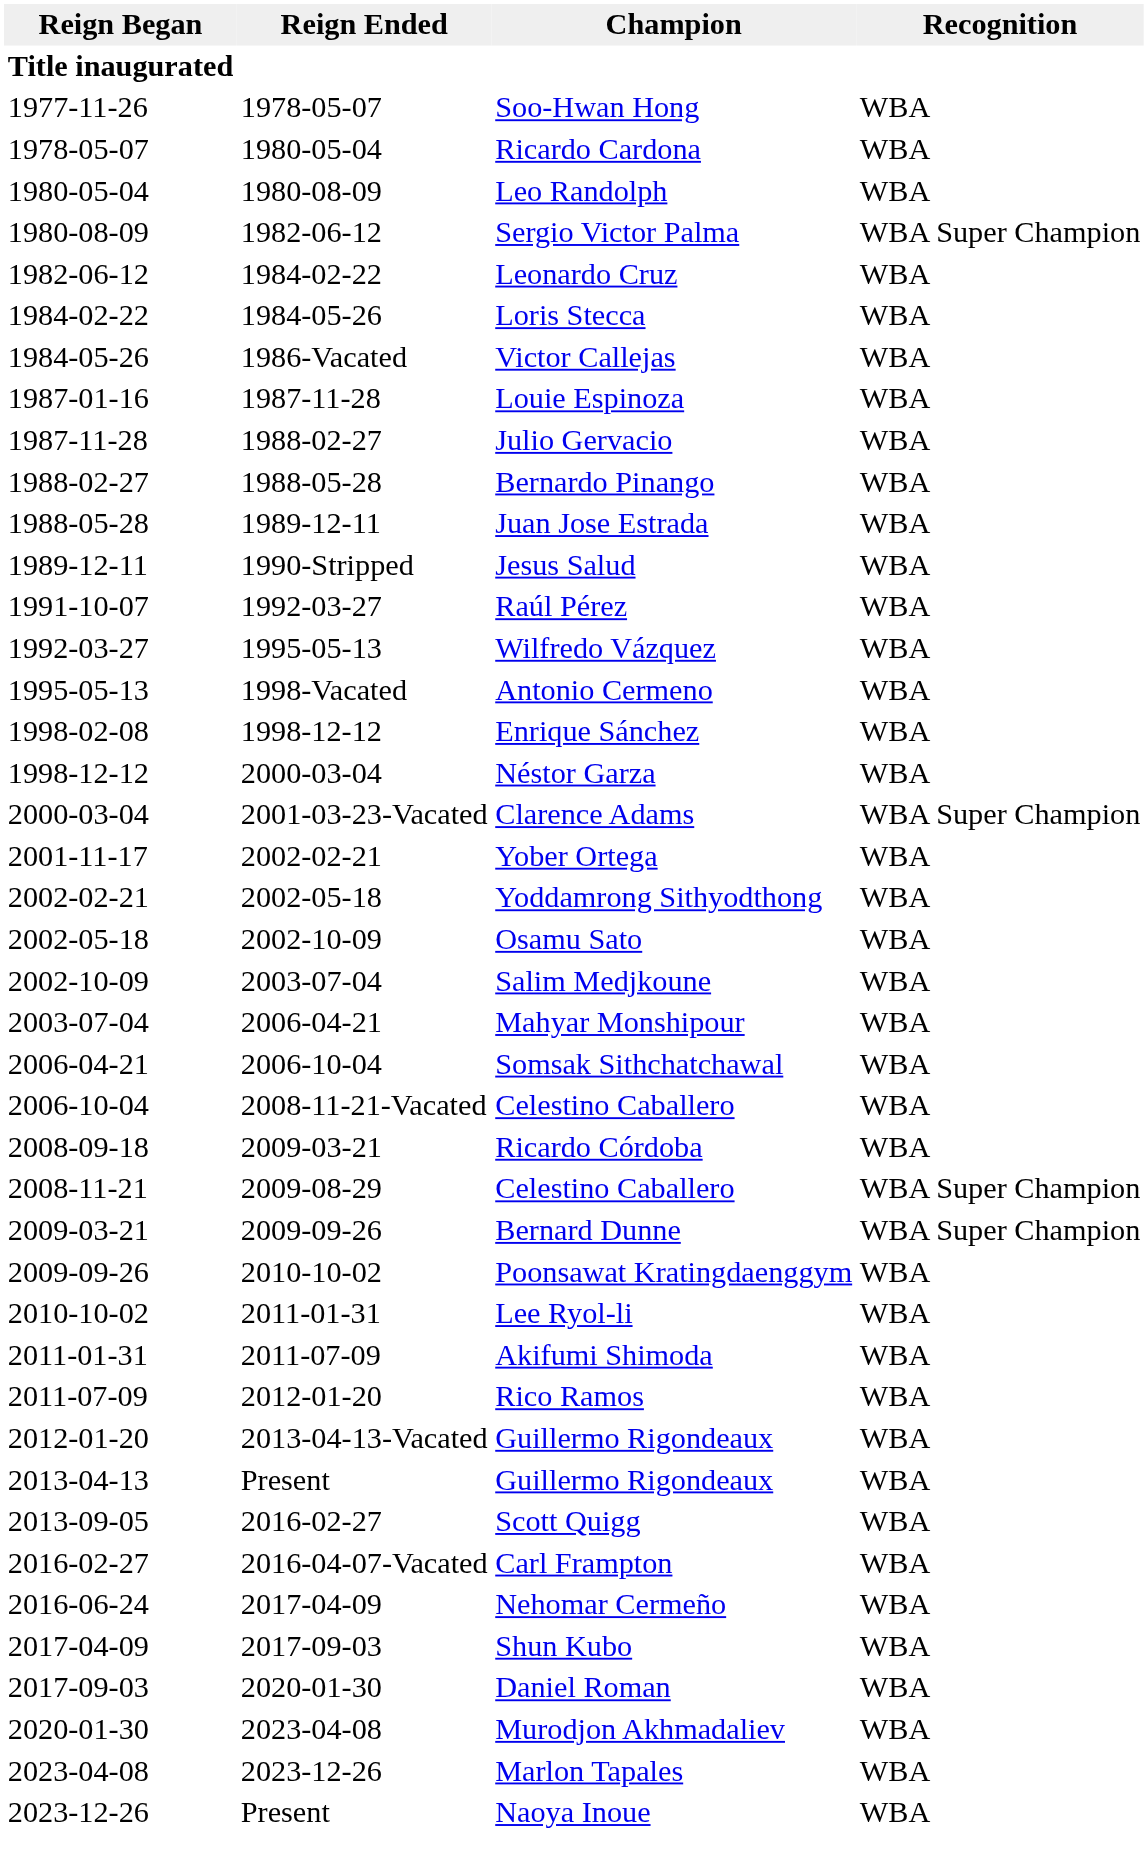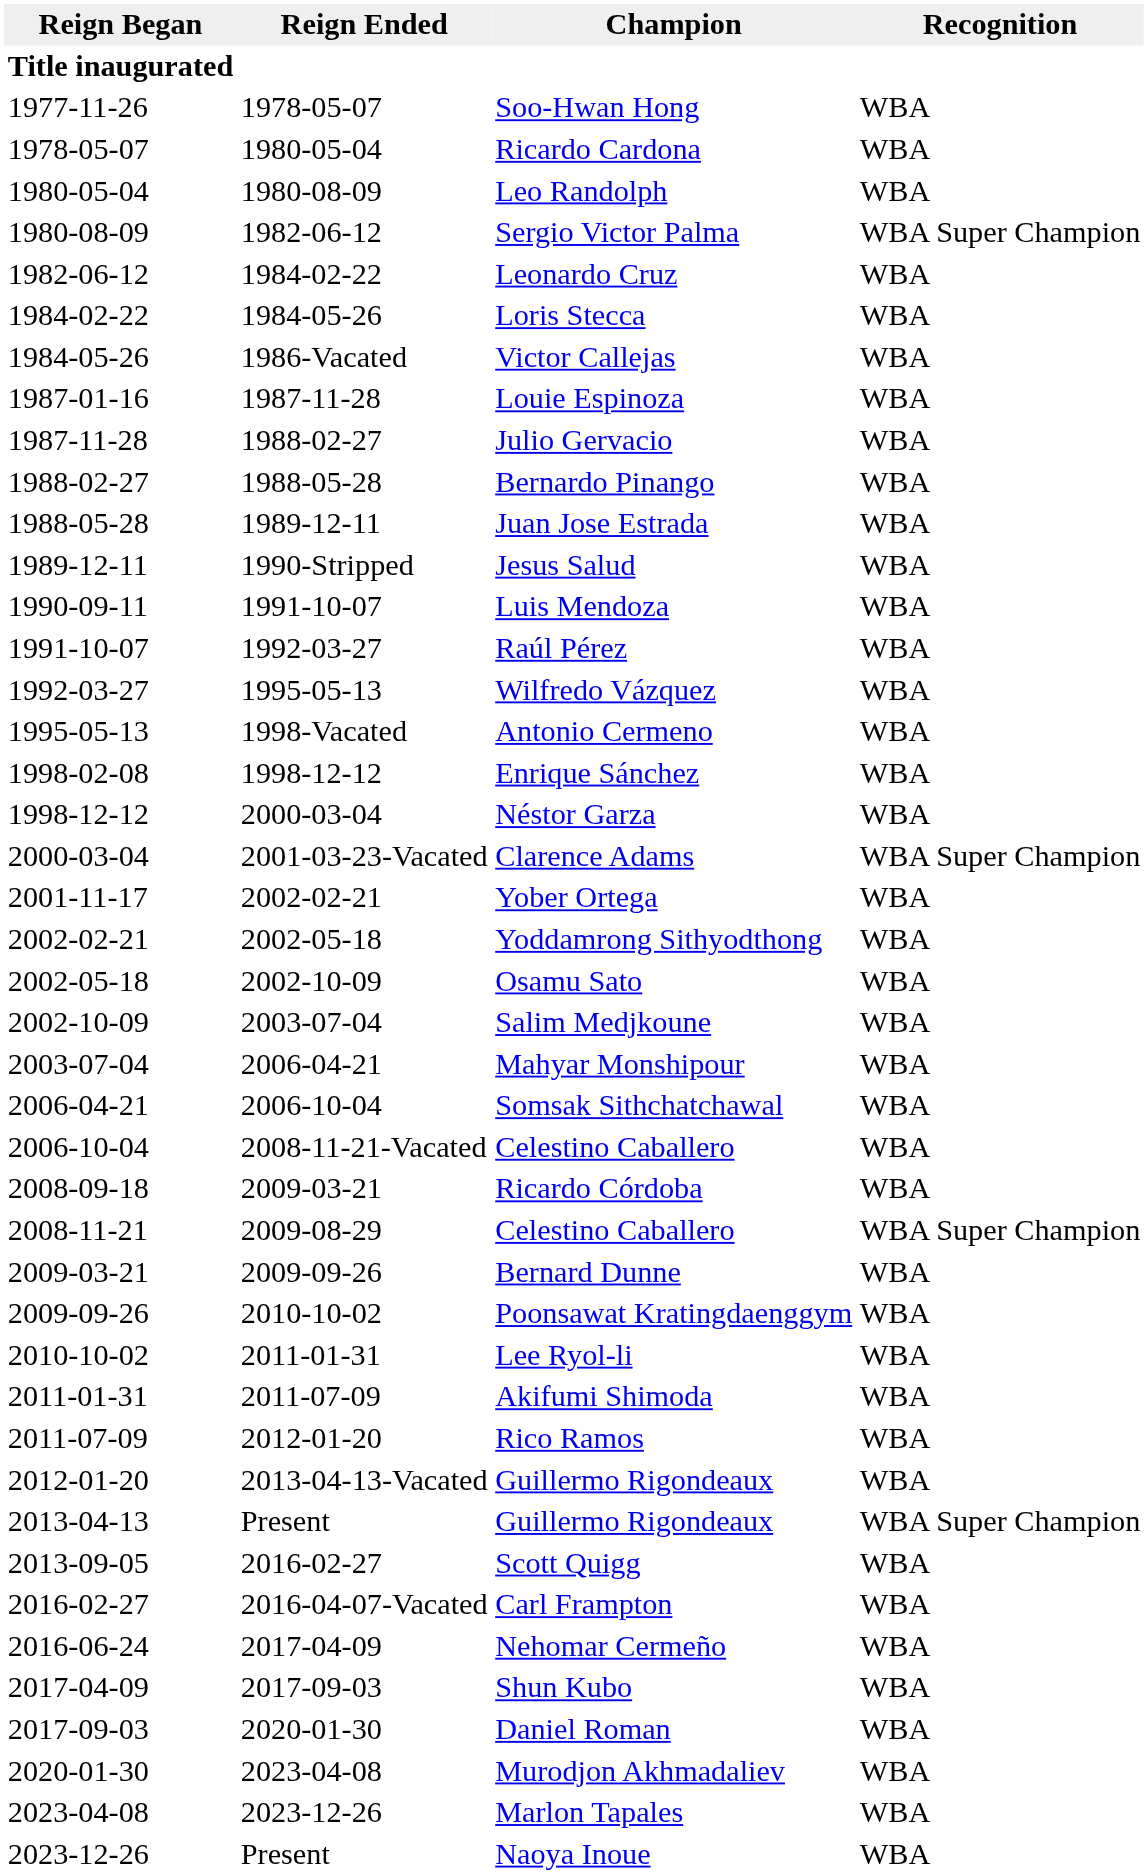+ row: 1990-09-11 | 1991-10-07 | Luis Mendoza | WBA
Bernard Dunne | Recognition: WBA Super Champion -> WBA
2013-04-13 / Guillermo Rigondeaux | Recognition: WBA -> WBA Super Champion
